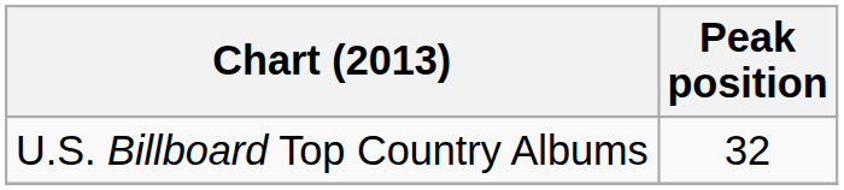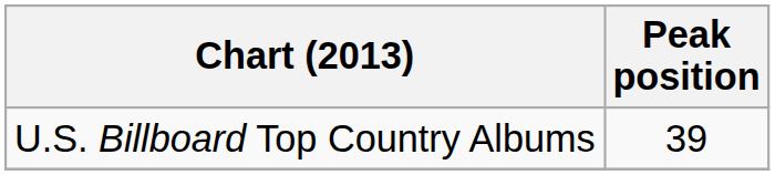U.S. Billboard Top Country Albums | Peak position: 32 -> 39
